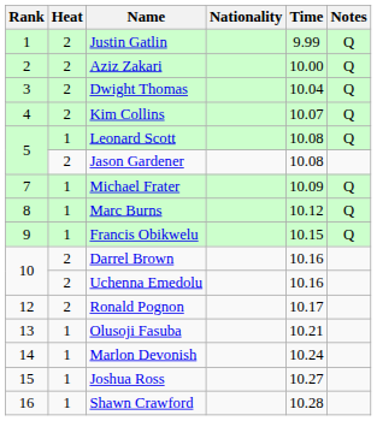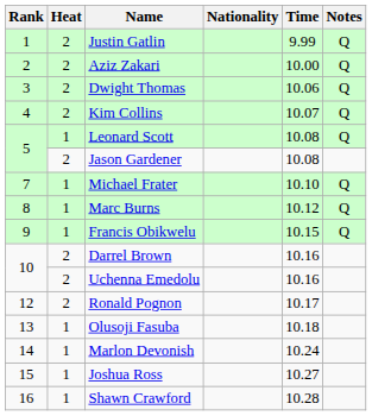Dwight Thomas | Time: 10.04 -> 10.06
Michael Frater | Time: 10.09 -> 10.10
Olusoji Fasuba | Time: 10.21 -> 10.18
